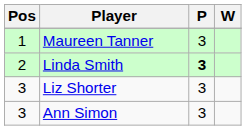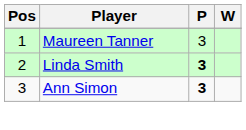- row: 3 | Liz Shorter | 3
Ann Simon | P: normal -> bold
